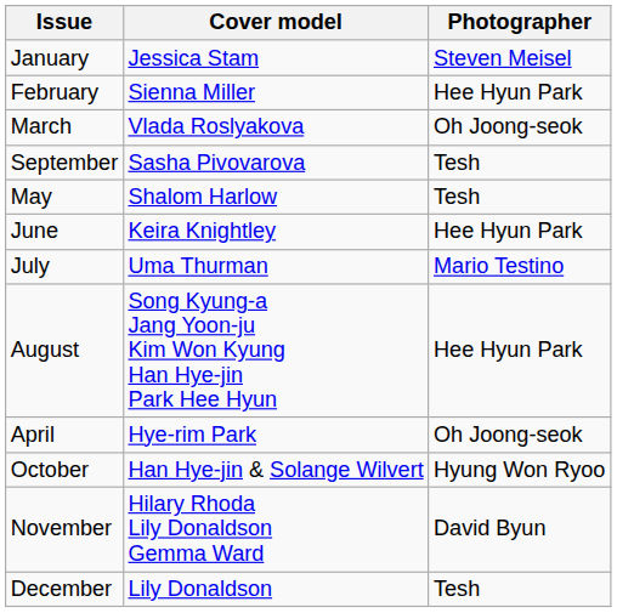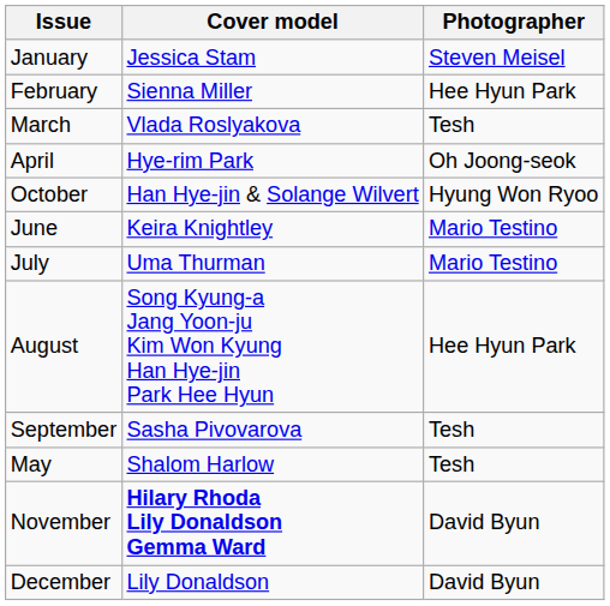March | Photographer: Oh Joong-seok -> Tesh
rows swapped: April <-> September
rows swapped: May <-> October
June | Photographer: Hee Hyun Park -> Mario Testino
November | Cover model: normal -> bold
December | Photographer: Tesh -> David Byun
